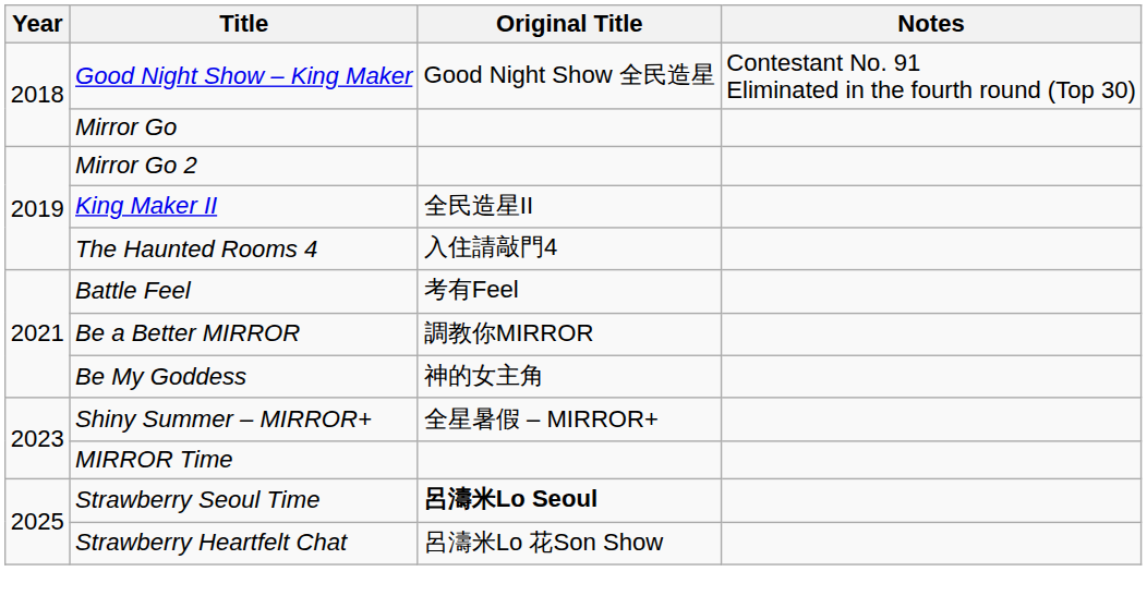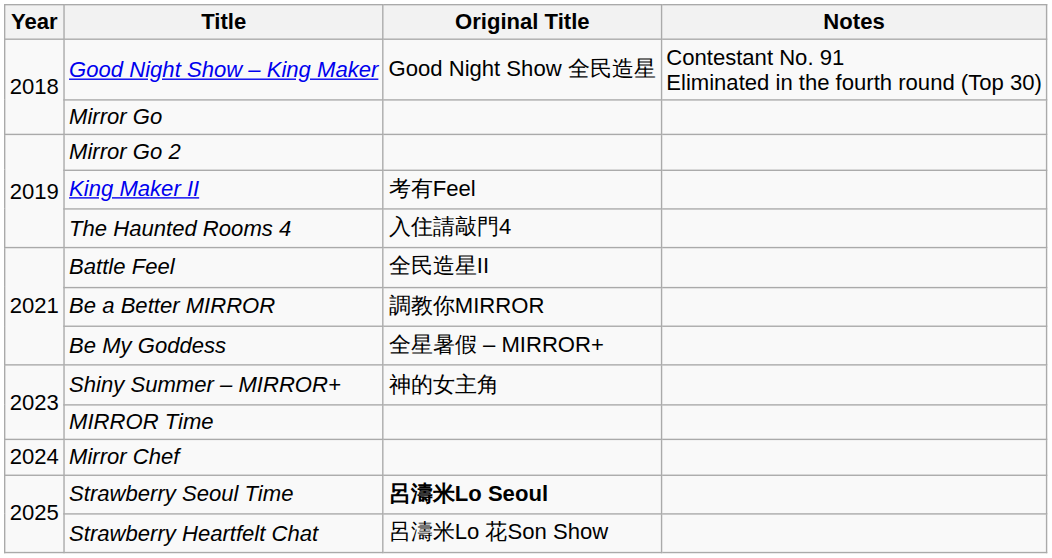King Maker II | Original Title: 全民造星II -> 考有Feel
Battle Feel | Original Title: 考有Feel -> 全民造星II
Be My Goddess | Original Title: 神的女主角 -> 全星暑假 – MIRROR+
Shiny Summer – MIRROR+ | Original Title: 全星暑假 – MIRROR+ -> 神的女主角
+ row: 2024 | Mirror Chef
